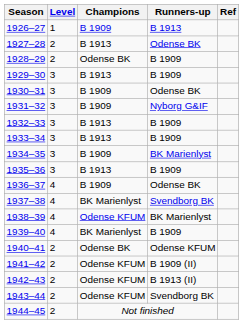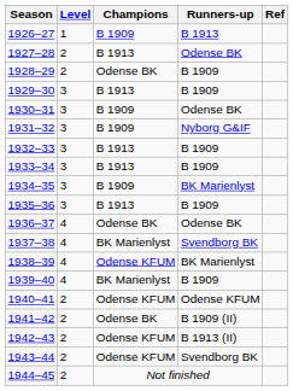1936–37 | Champions: B 1909 -> Odense BK
1940–41 | Champions: Odense BK -> Odense KFUM
1941–42 | Champions: Odense KFUM -> Odense BK
